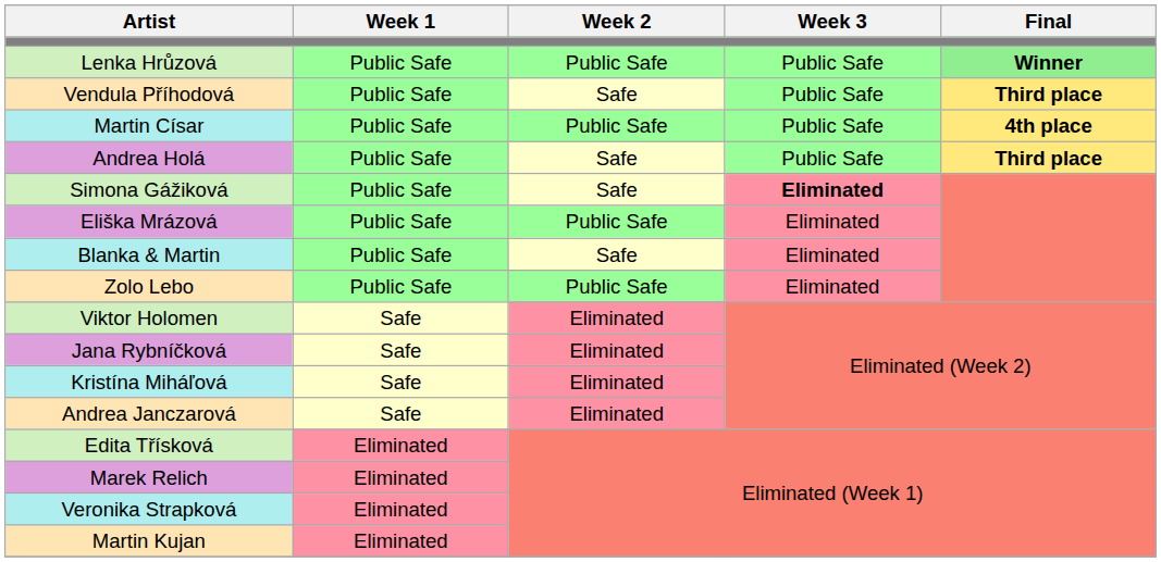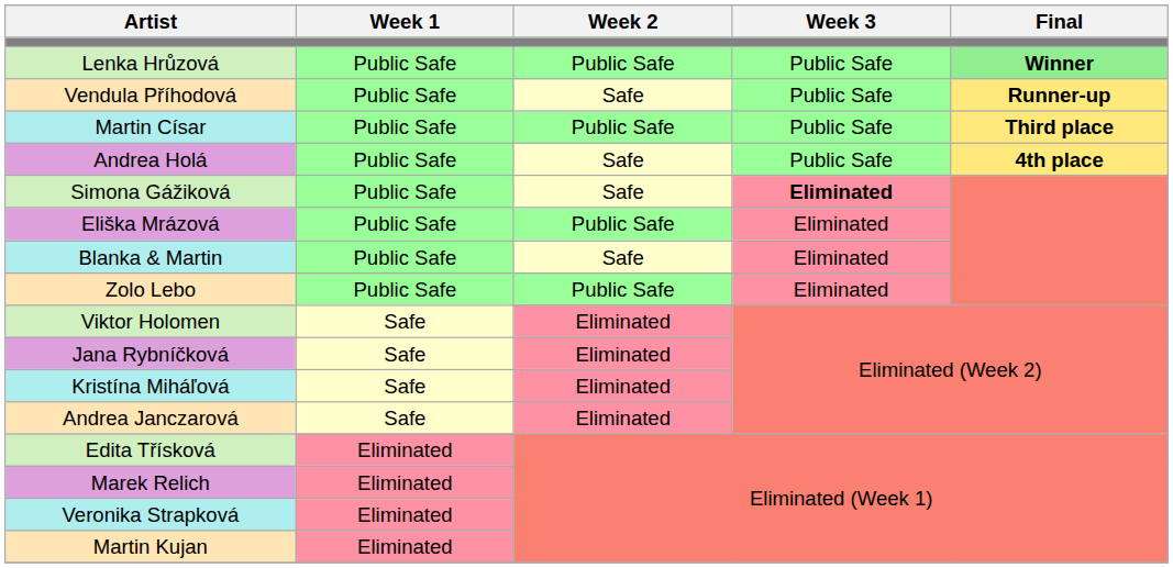Vendula Příhodová | Final: Third place -> Runner-up
Martin Císar | Final: 4th place -> Third place
Andrea Holá | Final: Third place -> 4th place
